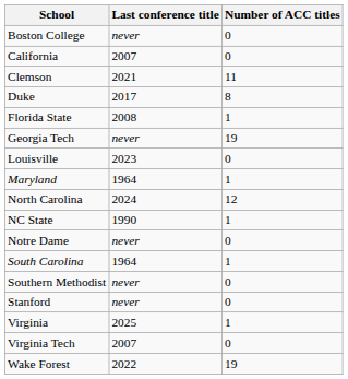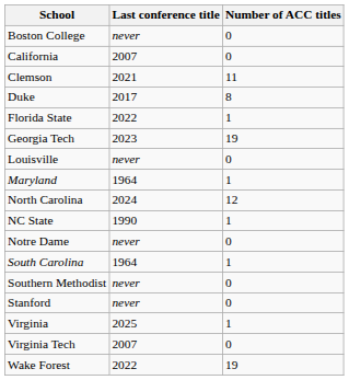Florida State | Last conference title: 2008 -> 2022
Georgia Tech | Last conference title: never -> 2023
Louisville | Last conference title: 2023 -> never
